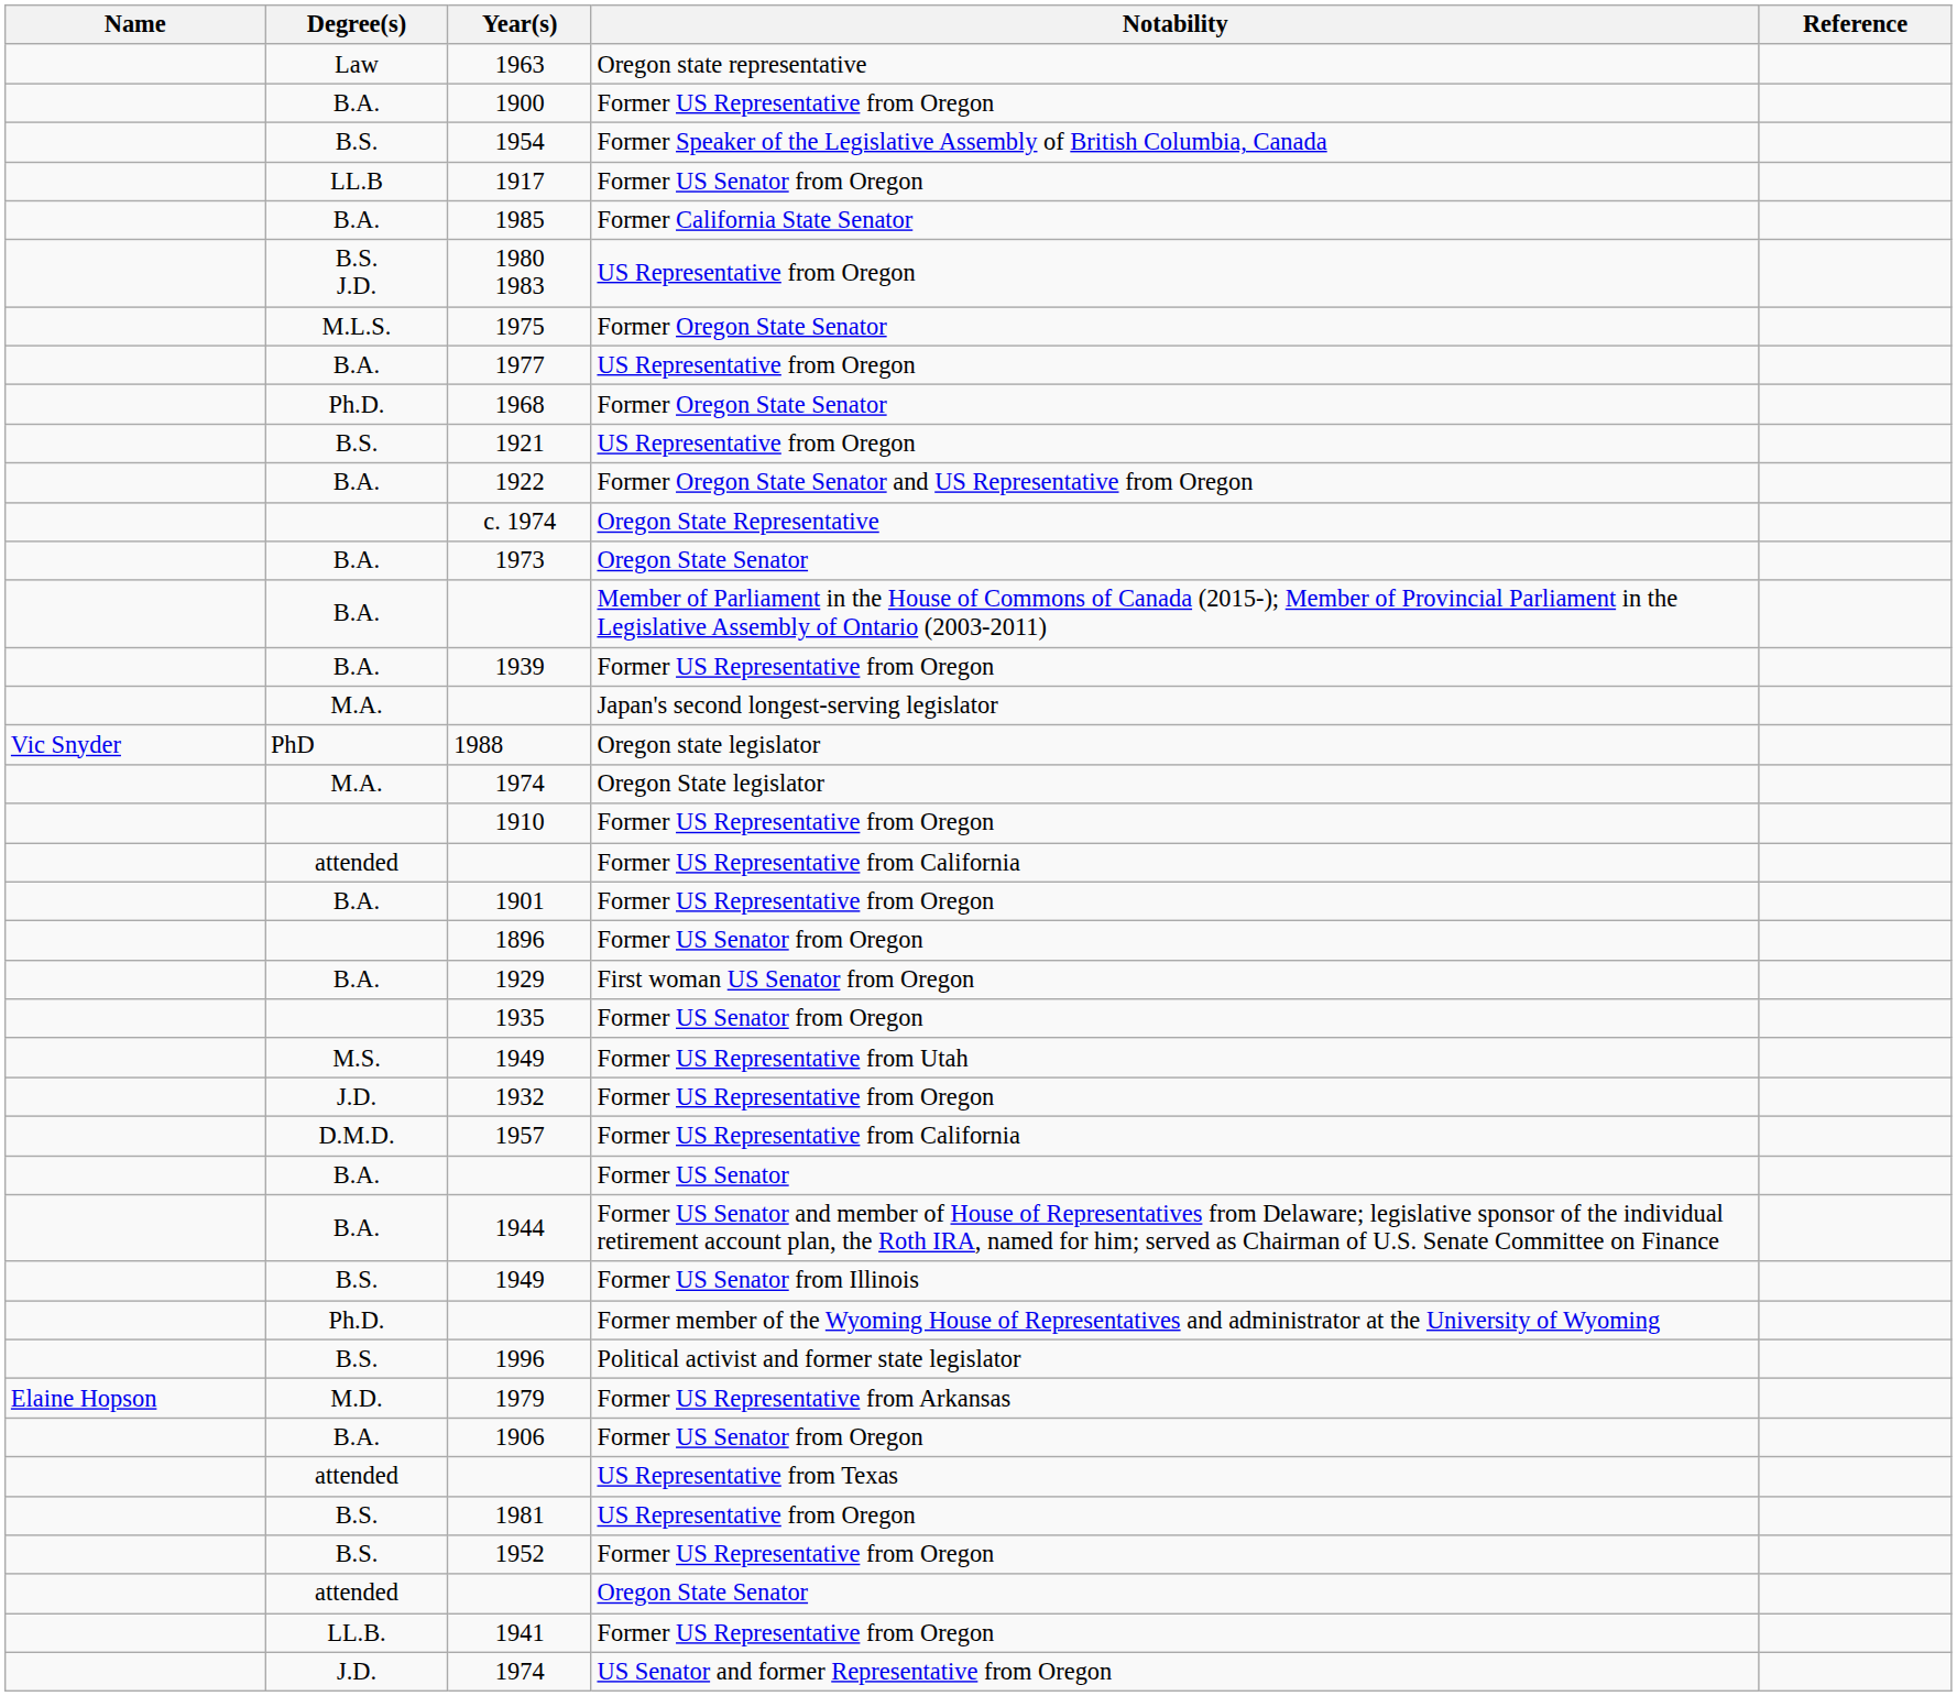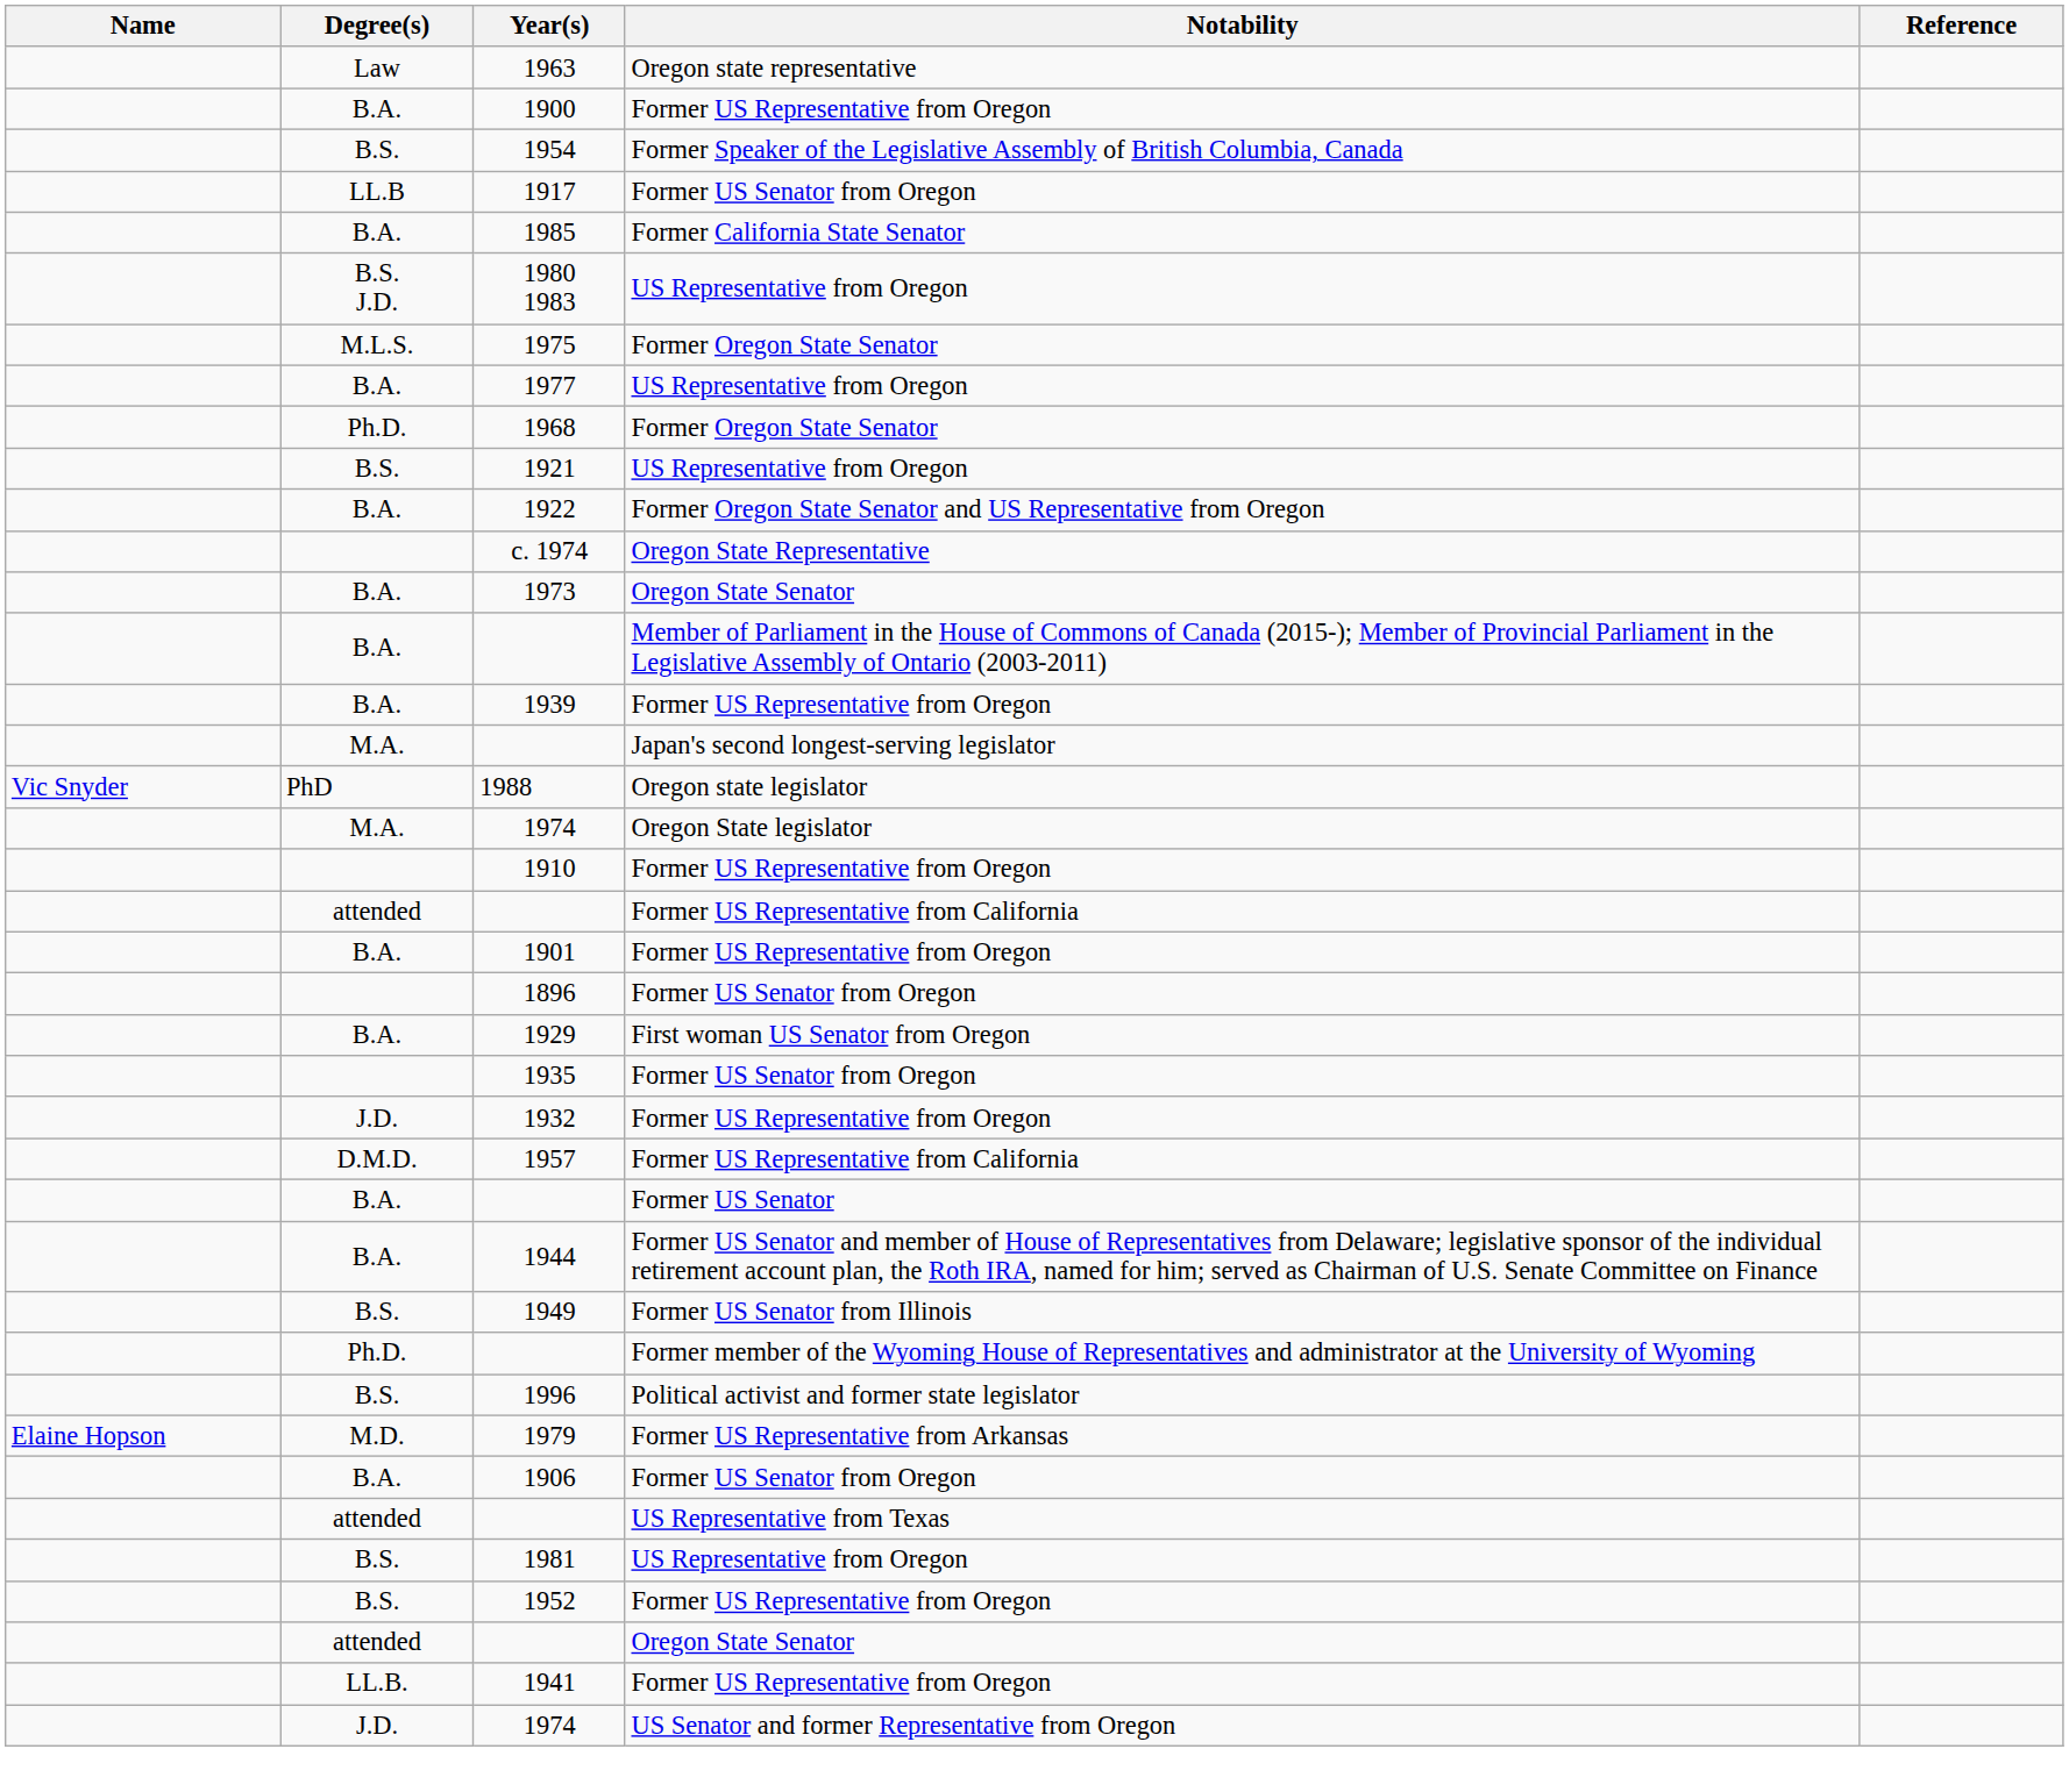- row: M.S. | 1949 | Former US Representative from Utah
